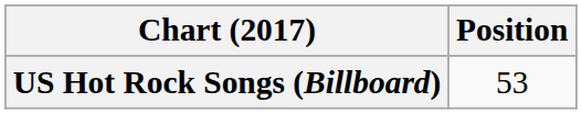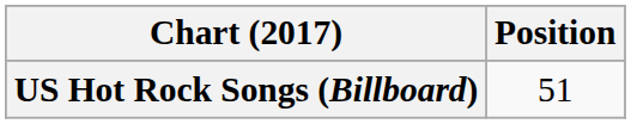US Hot Rock Songs (Billboard) | Position: 53 -> 51
